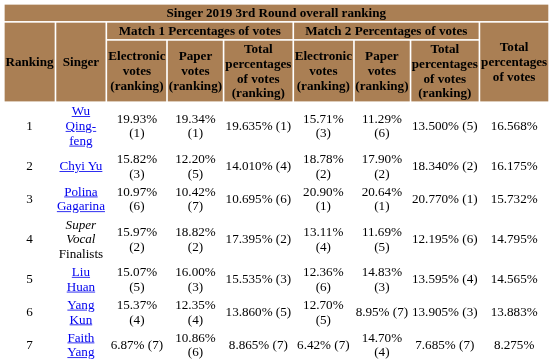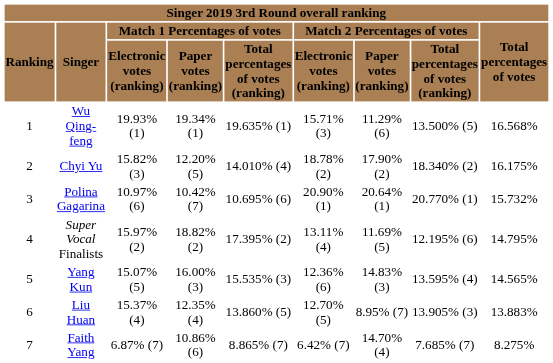15.07% (5) | column 2: Liu Huan -> Yang Kun
15.37% (4) | column 2: Yang Kun -> Liu Huan
